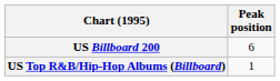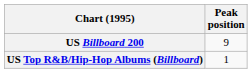US Billboard 200 | Peak position: 6 -> 9
